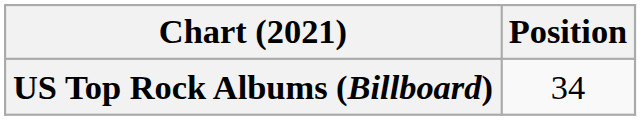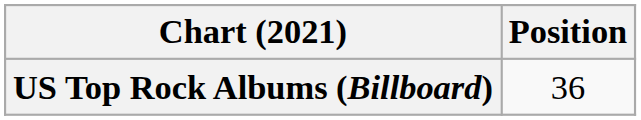US Top Rock Albums (Billboard) | Position: 34 -> 36
